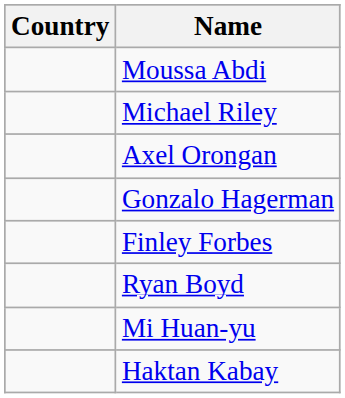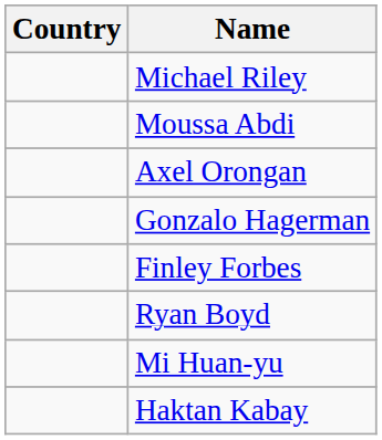rows swapped: Michael Riley <-> Moussa Abdi
